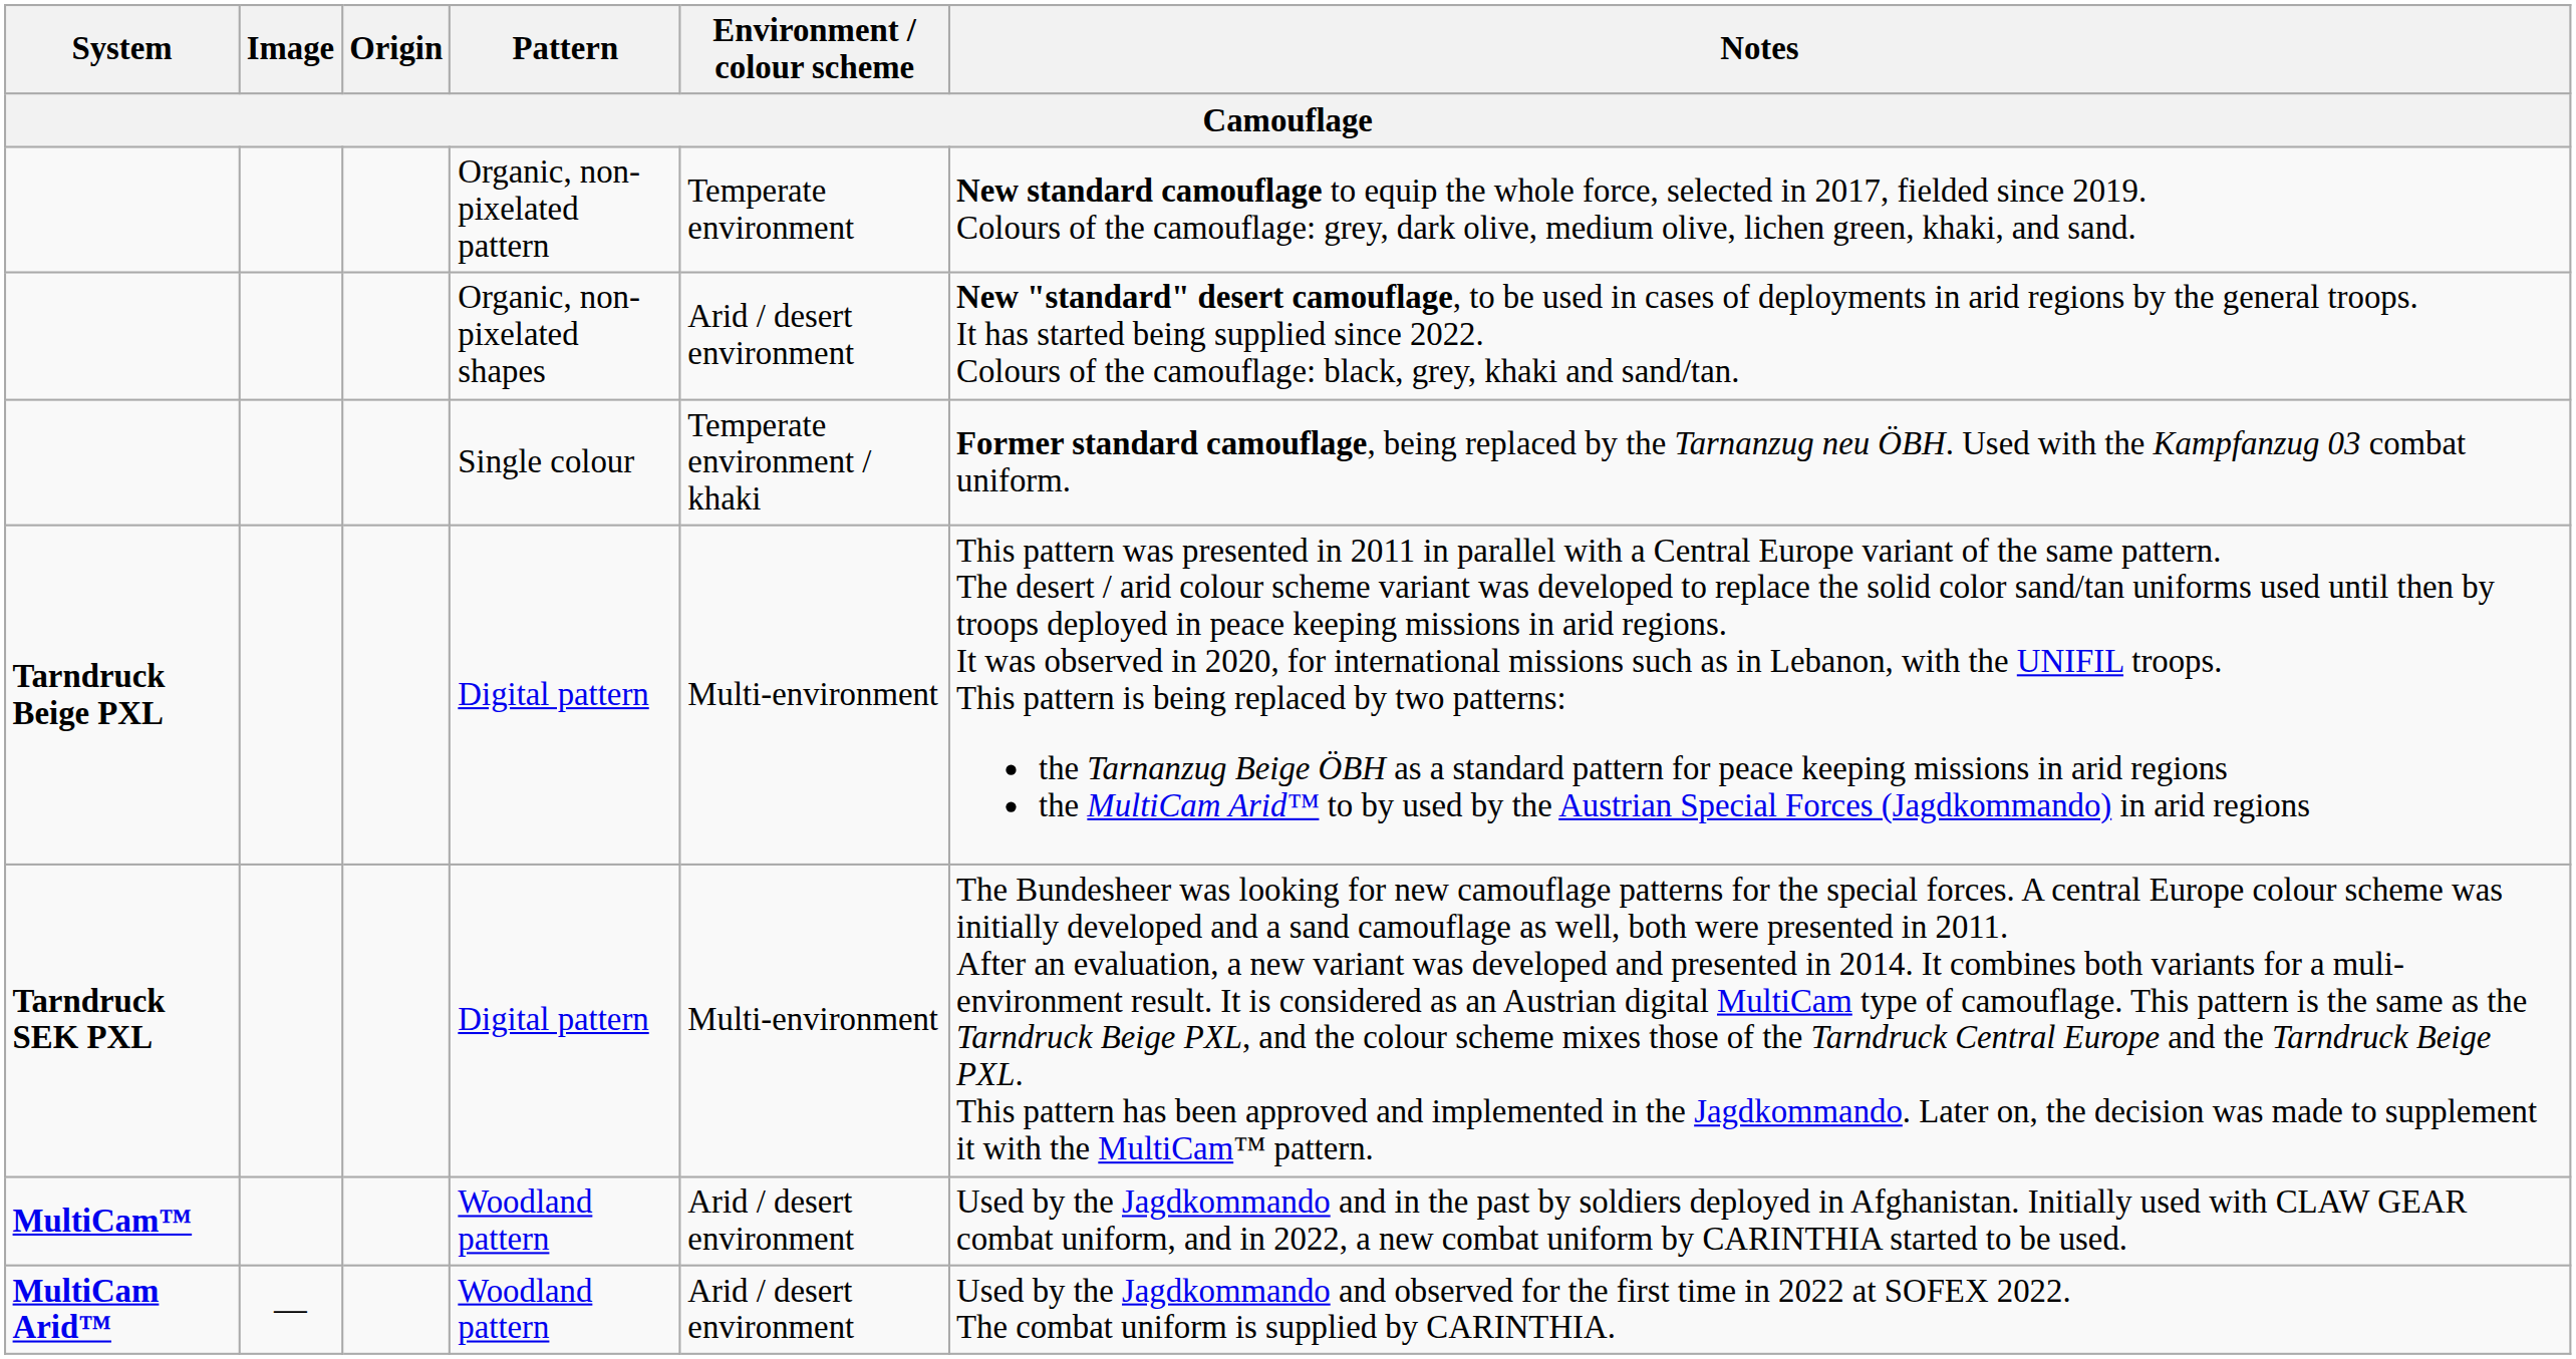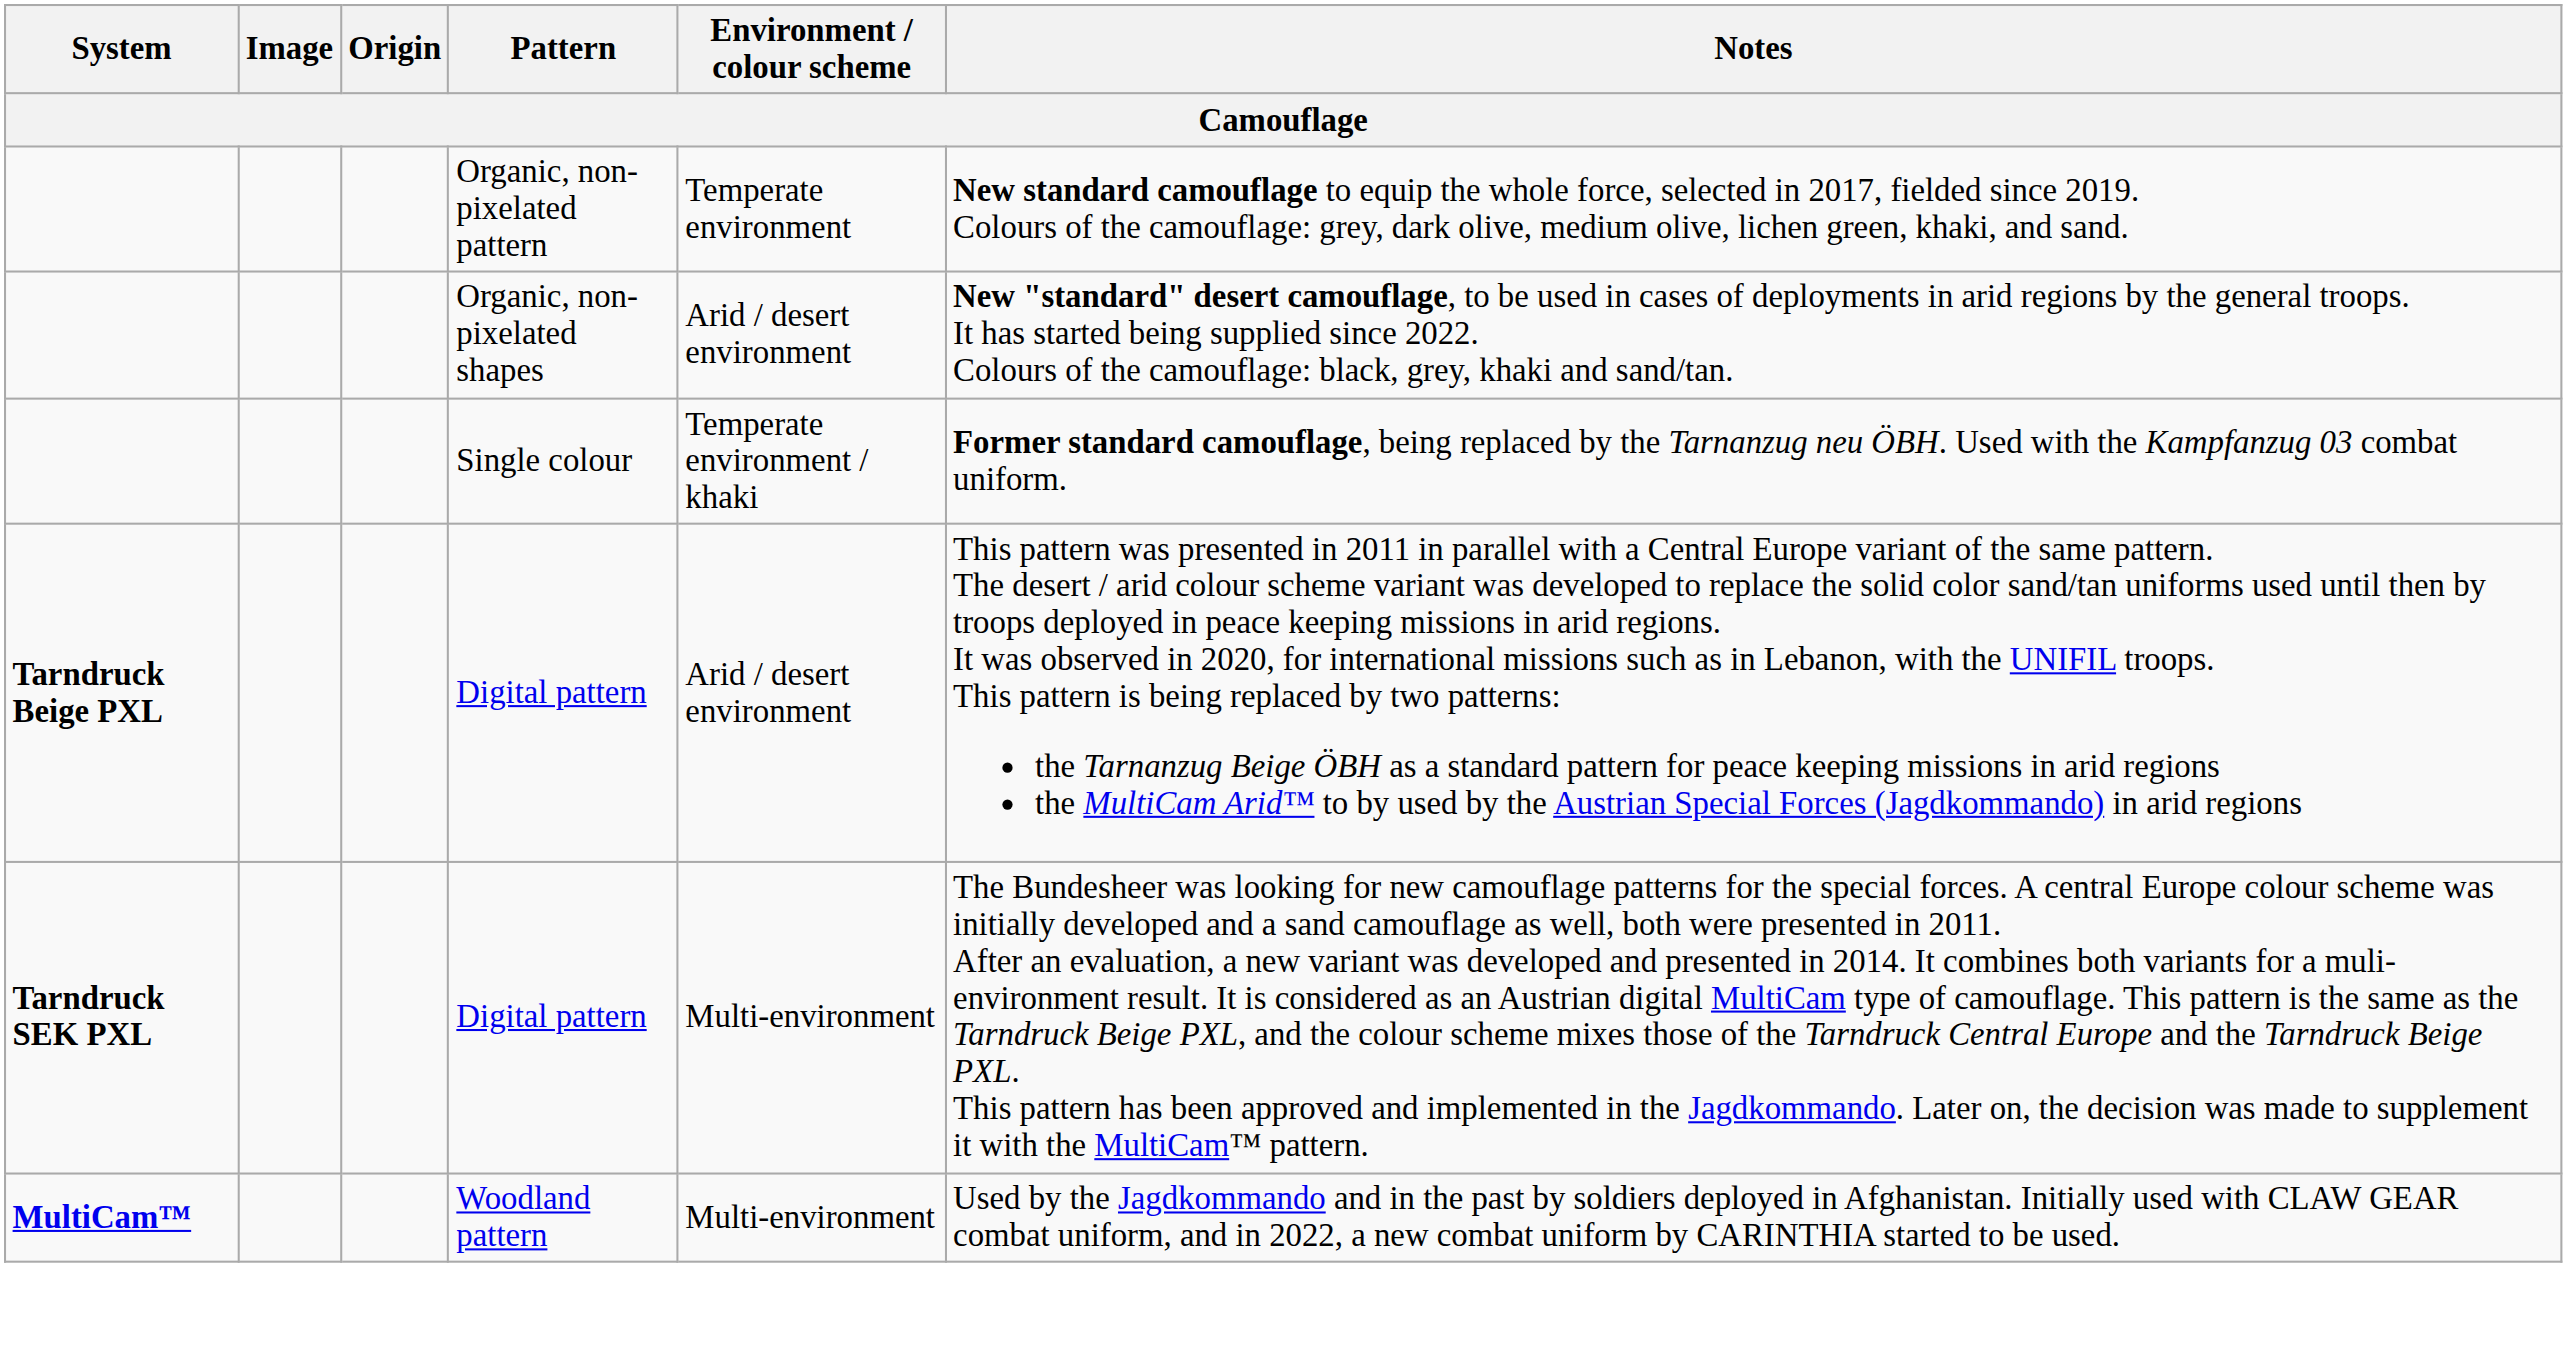Tarndruck Beige PXL | Environment / colour scheme: Multi-environment -> Arid / desert environment
MultiCam™ | Environment / colour scheme: Arid / desert environment -> Multi-environment
- row: MultiCam Arid™ | — | Woodland pattern | Arid / desert environment | Used by the Jagdkommando and observed for the first time in 2022 at SOFEX 2022. The combat uniform is supplied by CARINTHIA.
